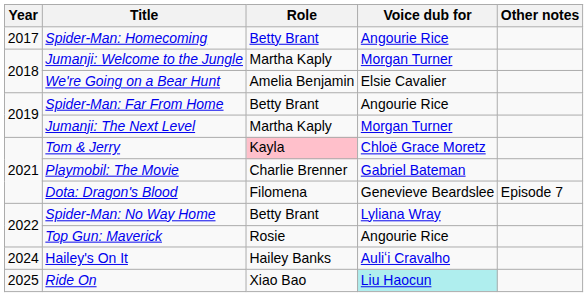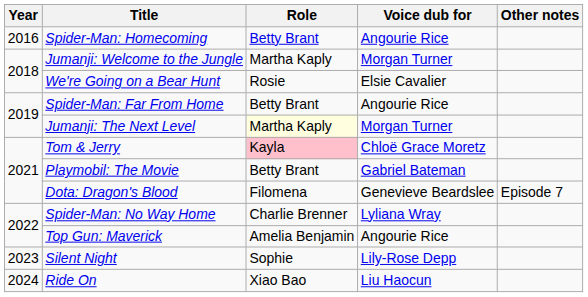Spider-Man: Homecoming | Year: 2017 -> 2016
We're Going on a Bear Hunt | Role: Amelia Benjamin -> Rosie
Jumanji: The Next Level | Role: no background -> lightyellow background
Playmobil: The Movie | Role: Charlie Brenner -> Betty Brant
Spider-Man: No Way Home | Role: Betty Brant -> Charlie Brenner
Top Gun: Maverick | Role: Rosie -> Amelia Benjamin
+ row: 2023 | Silent Night | Sophie | Lily-Rose Depp
- row: 2024 | Hailey's On It | Hailey Banks | Auliʻi Cravalho
Ride On | Year: 2025 -> 2024
Ride On | Voice dub for: paleturquoise background -> no background
